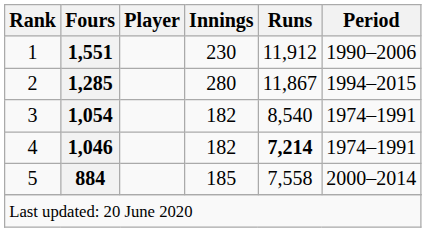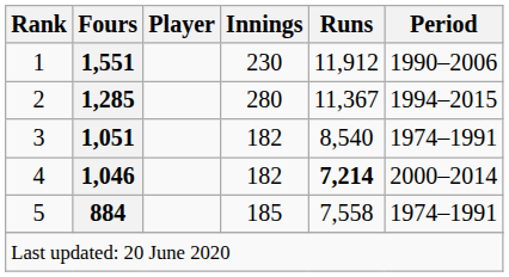2 | Runs: 11,867 -> 11,367
3 | Fours: 1,054 -> 1,051
4 | Period: 1974–1991 -> 2000–2014
5 | Period: 2000–2014 -> 1974–1991
